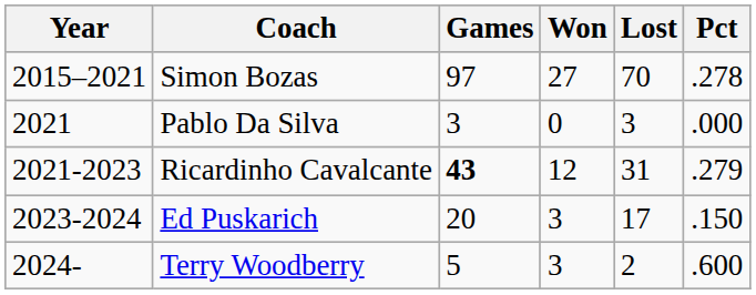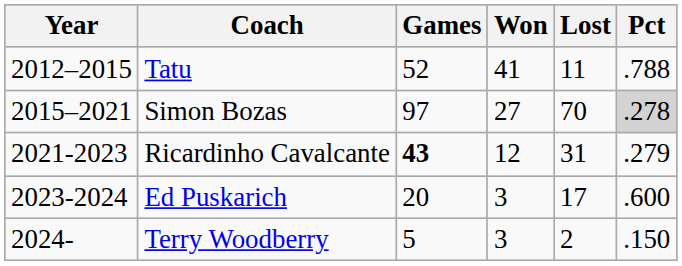+ row: 2012–2015 | Tatu | 52 | 41 | 11 | .788
Simon Bozas | Pct: no background -> lightgrey background
- row: 2021 | Pablo Da Silva | 3 | 0 | 3 | .000
Ed Puskarich | Pct: .150 -> .600
Terry Woodberry | Pct: .600 -> .150
